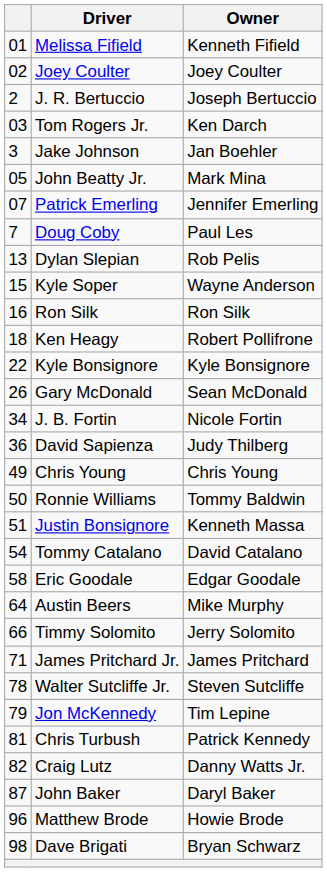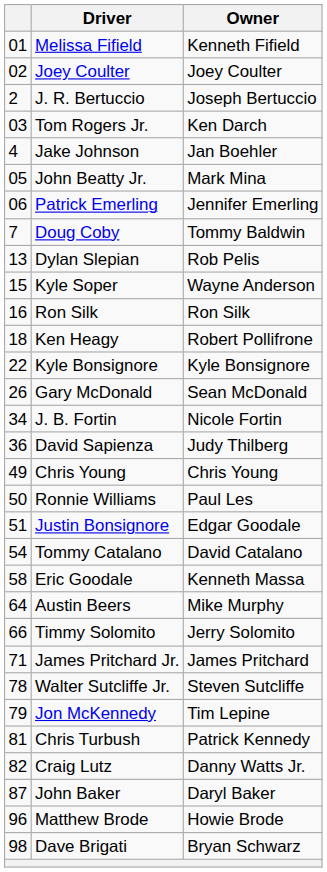Jake Johnson | column 1: 3 -> 4
Patrick Emerling | column 1: 07 -> 06
Doug Coby | Owner: Paul Les -> Tommy Baldwin
Ronnie Williams | Owner: Tommy Baldwin -> Paul Les
Justin Bonsignore | Owner: Kenneth Massa -> Edgar Goodale
Eric Goodale | Owner: Edgar Goodale -> Kenneth Massa
